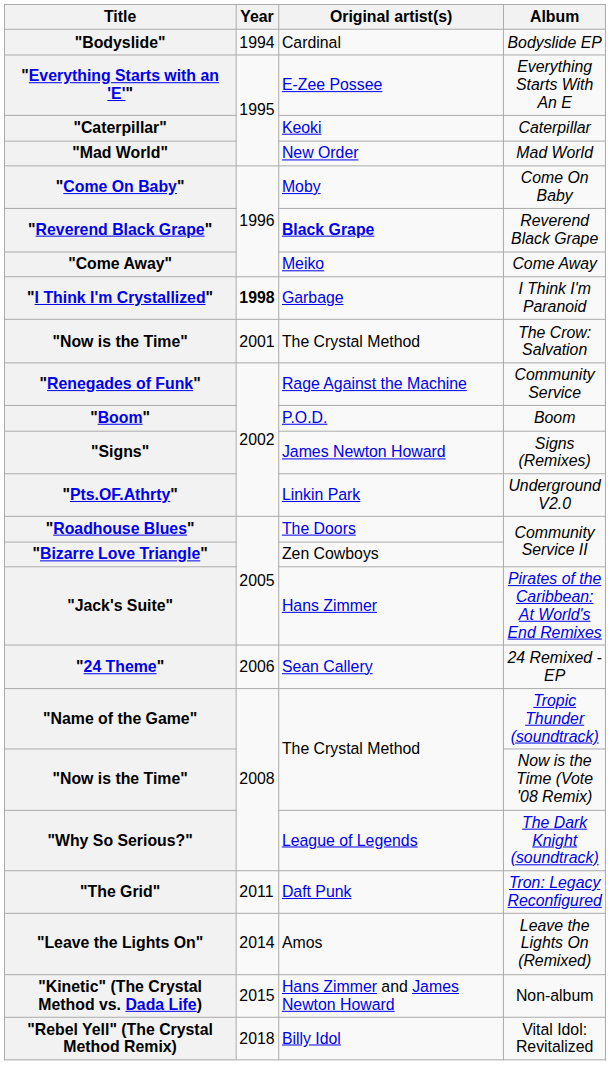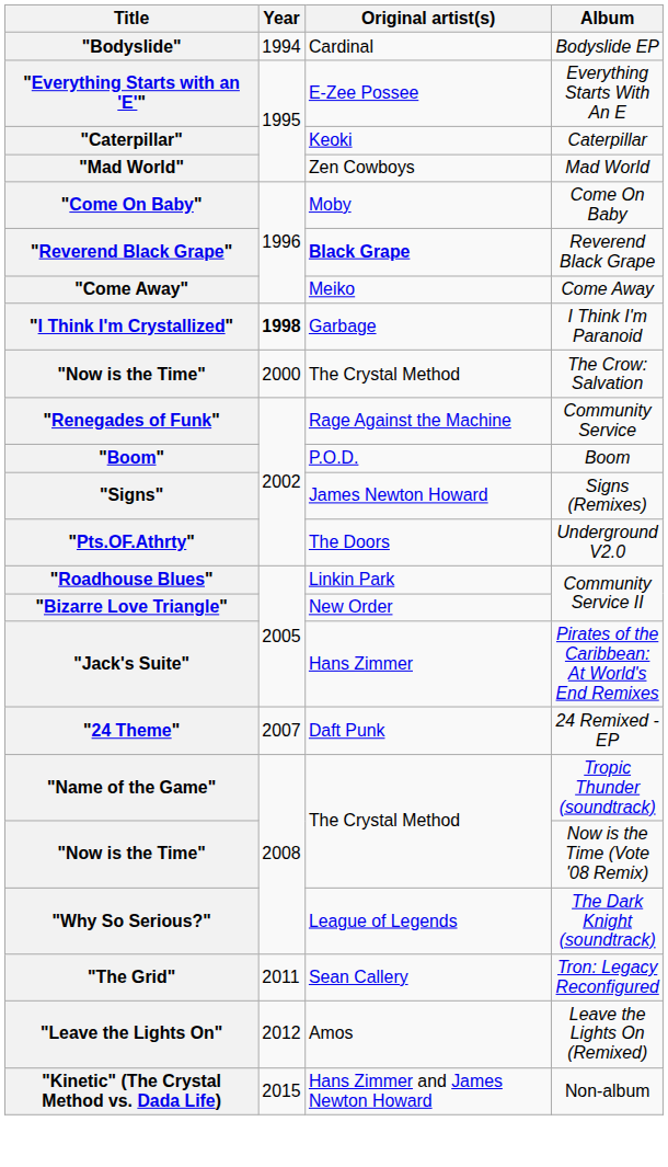"Mad World" | Original artist(s): New Order -> Zen Cowboys
"Now is the Time" / The Crow: Salvation | Year: 2001 -> 2000
"Pts.OF.Athrty" | Original artist(s): Linkin Park -> The Doors
"Roadhouse Blues" | Original artist(s): The Doors -> Linkin Park
"Bizarre Love Triangle" | Original artist(s): Zen Cowboys -> New Order
"24 Theme" | Year: 2006 -> 2007
"24 Theme" | Original artist(s): Sean Callery -> Daft Punk
"The Grid" | Original artist(s): Daft Punk -> Sean Callery
"Leave the Lights On" | Year: 2014 -> 2012
- row: "Rebel Yell" (The Crystal Method Remix) | 2018 | Billy Idol | Vital Idol: Revitalized
